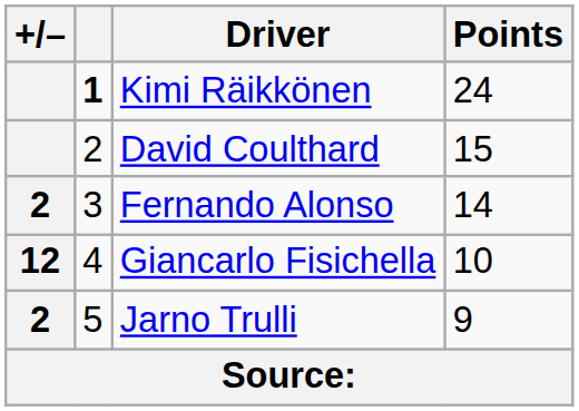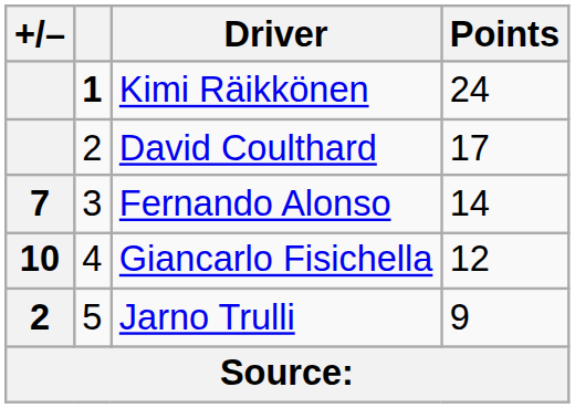David Coulthard | Points: 15 -> 17
Fernando Alonso | +/–: 2 -> 7
Giancarlo Fisichella | +/–: 12 -> 10
Giancarlo Fisichella | Points: 10 -> 12
